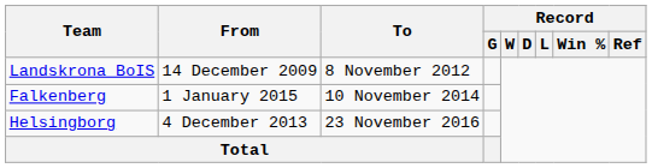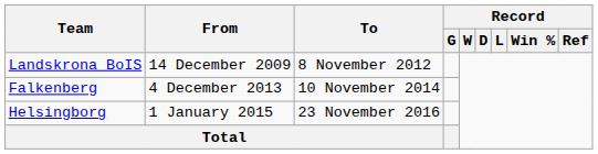Falkenberg | From: 1 January 2015 -> 4 December 2013
Helsingborg | From: 4 December 2013 -> 1 January 2015
